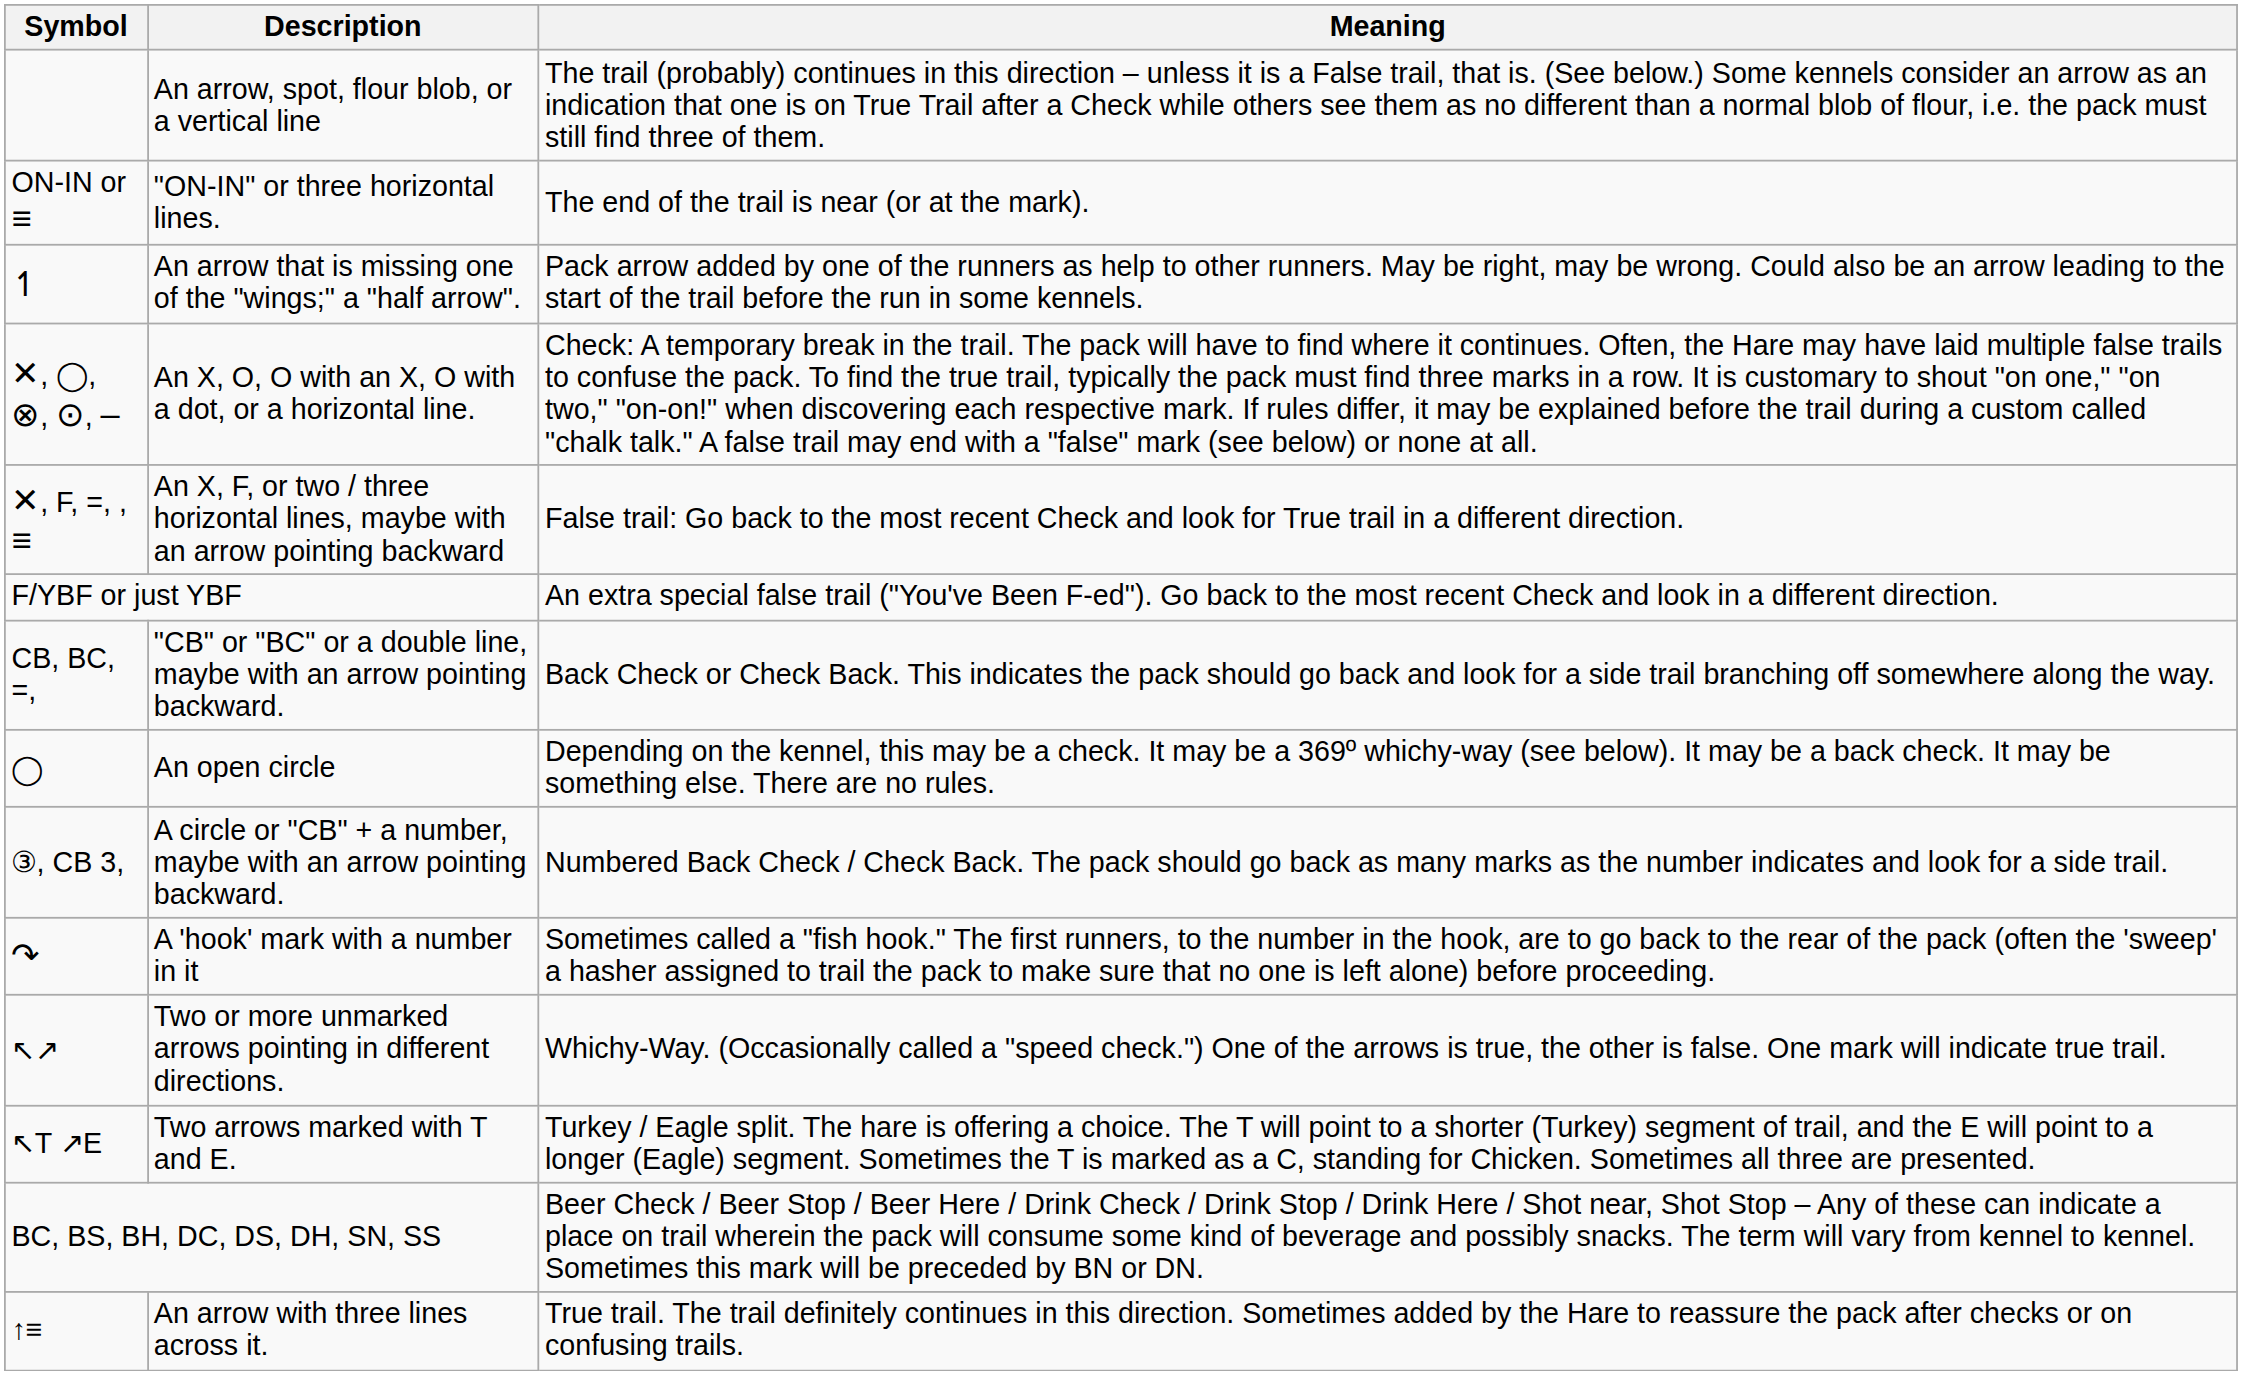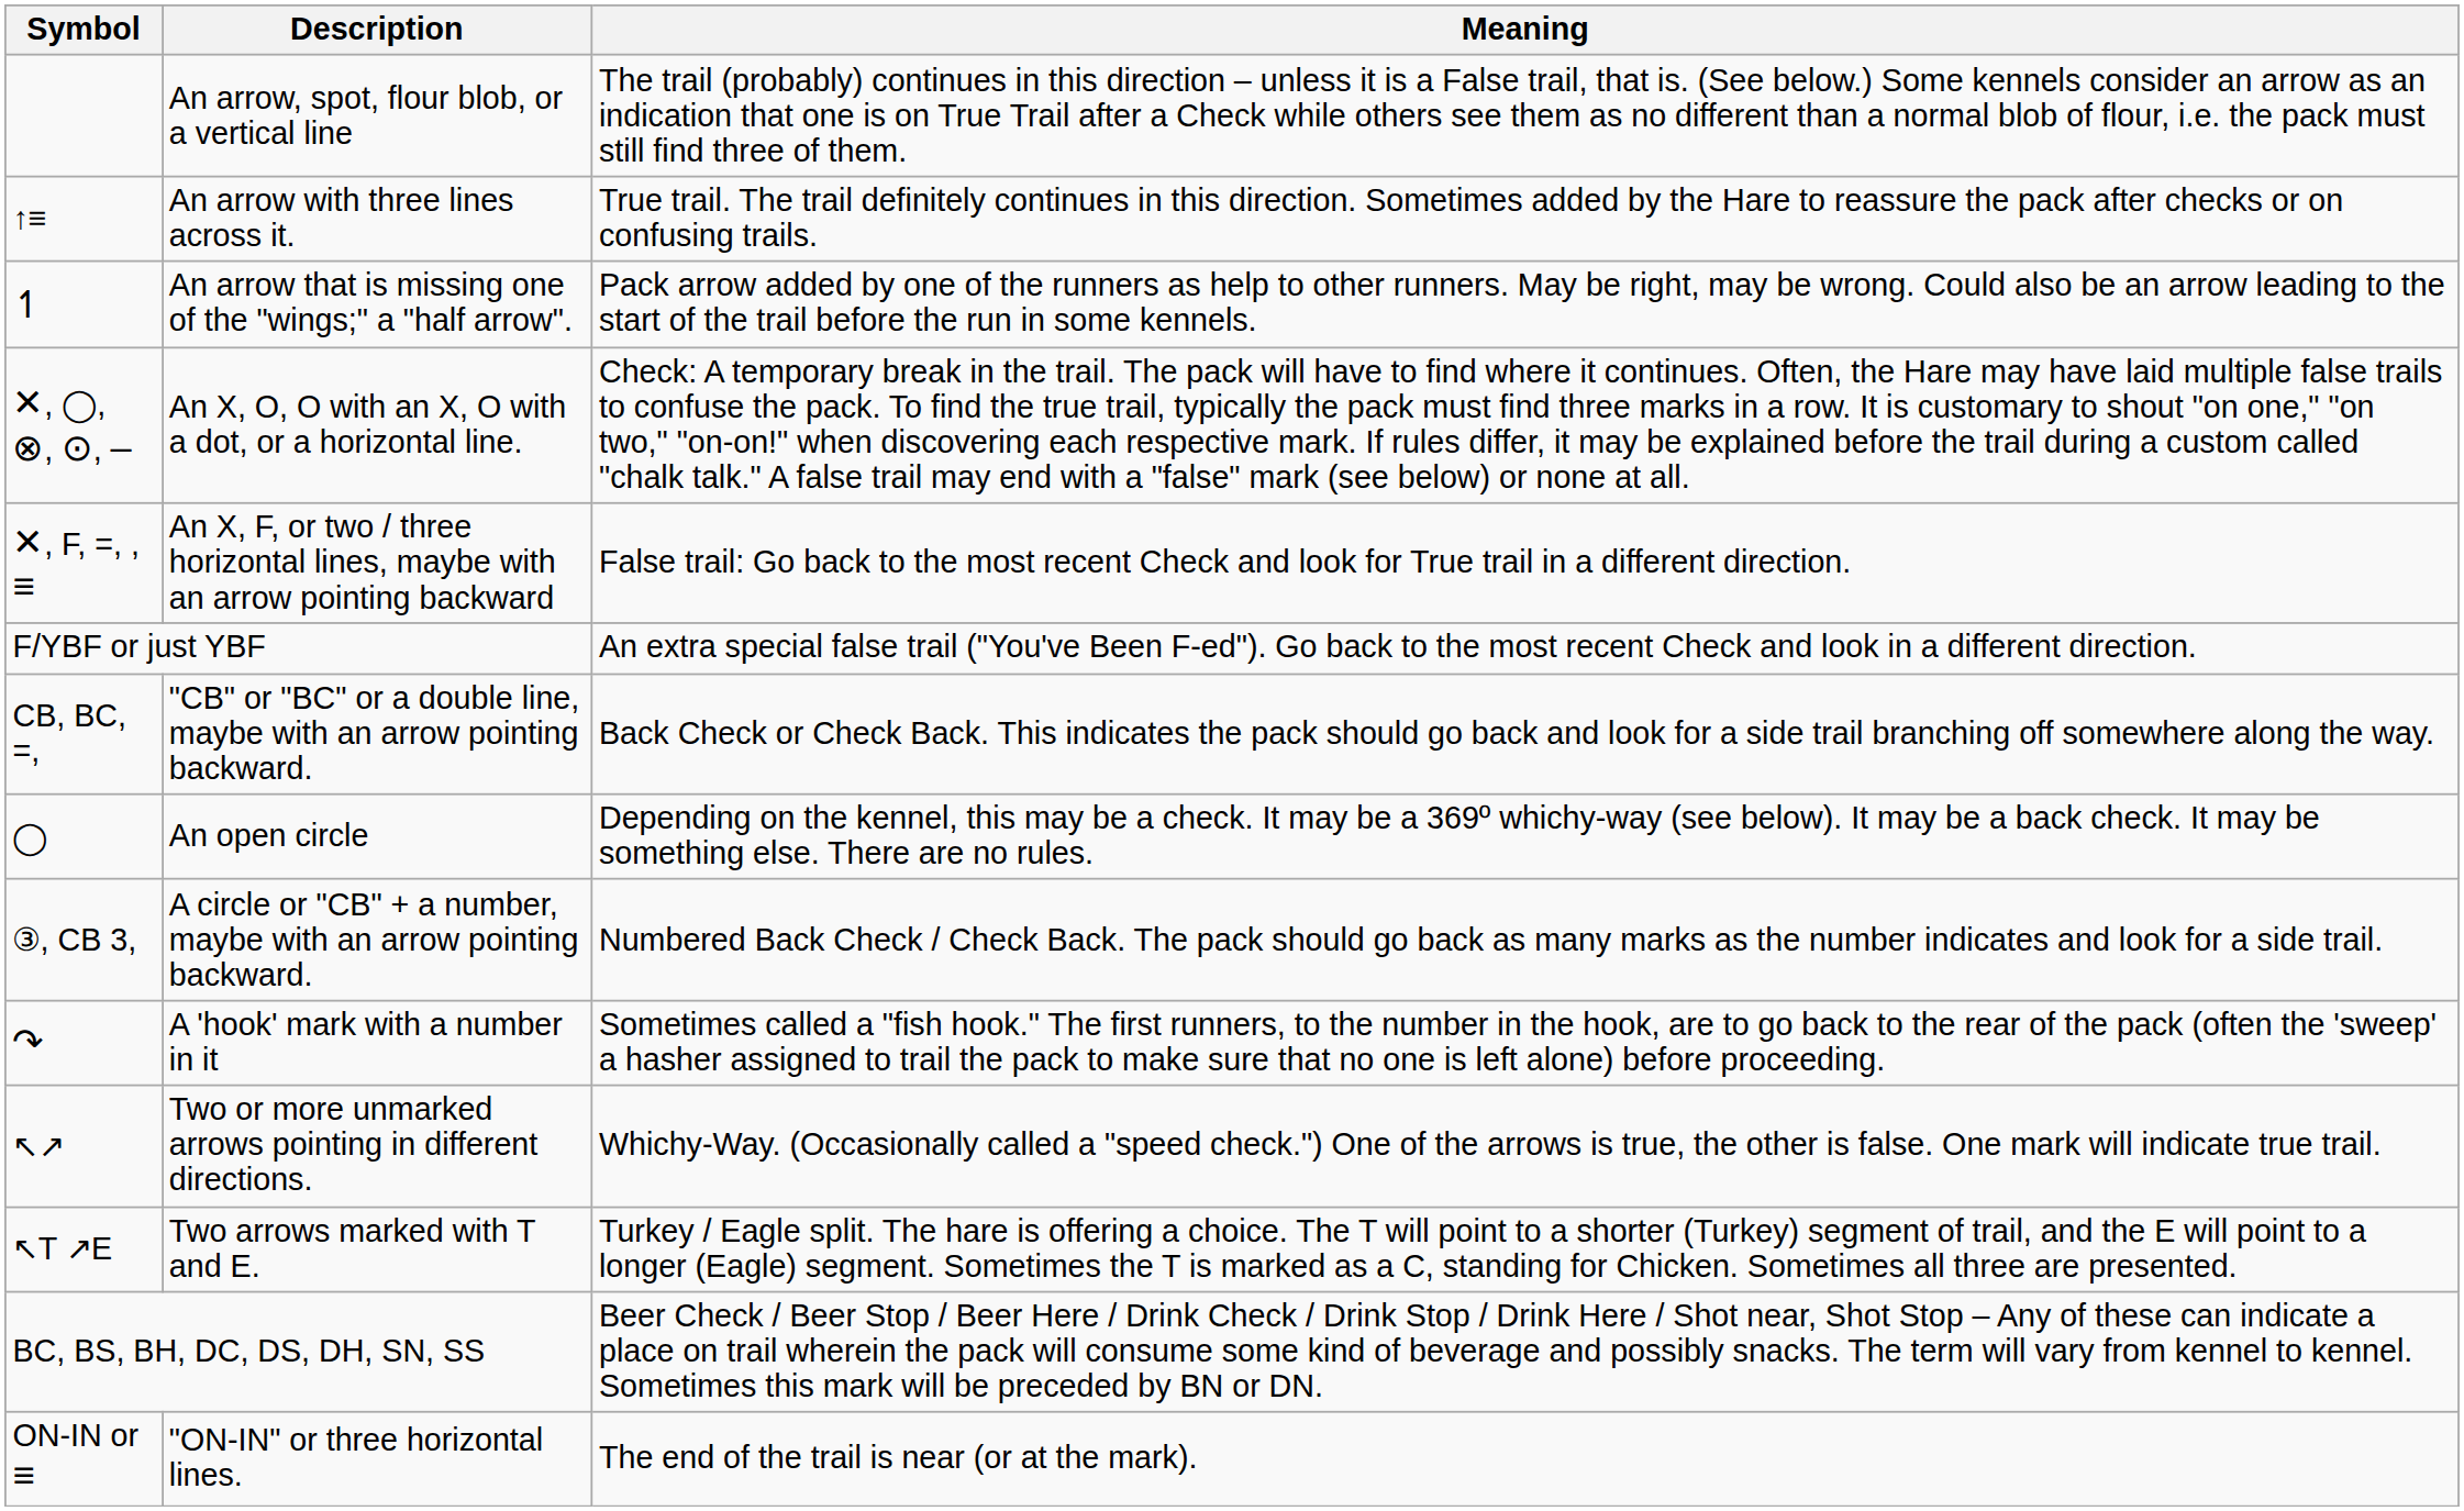rows swapped: An arrow with three lines across it. <-> "ON-IN" or three horizontal lines.
